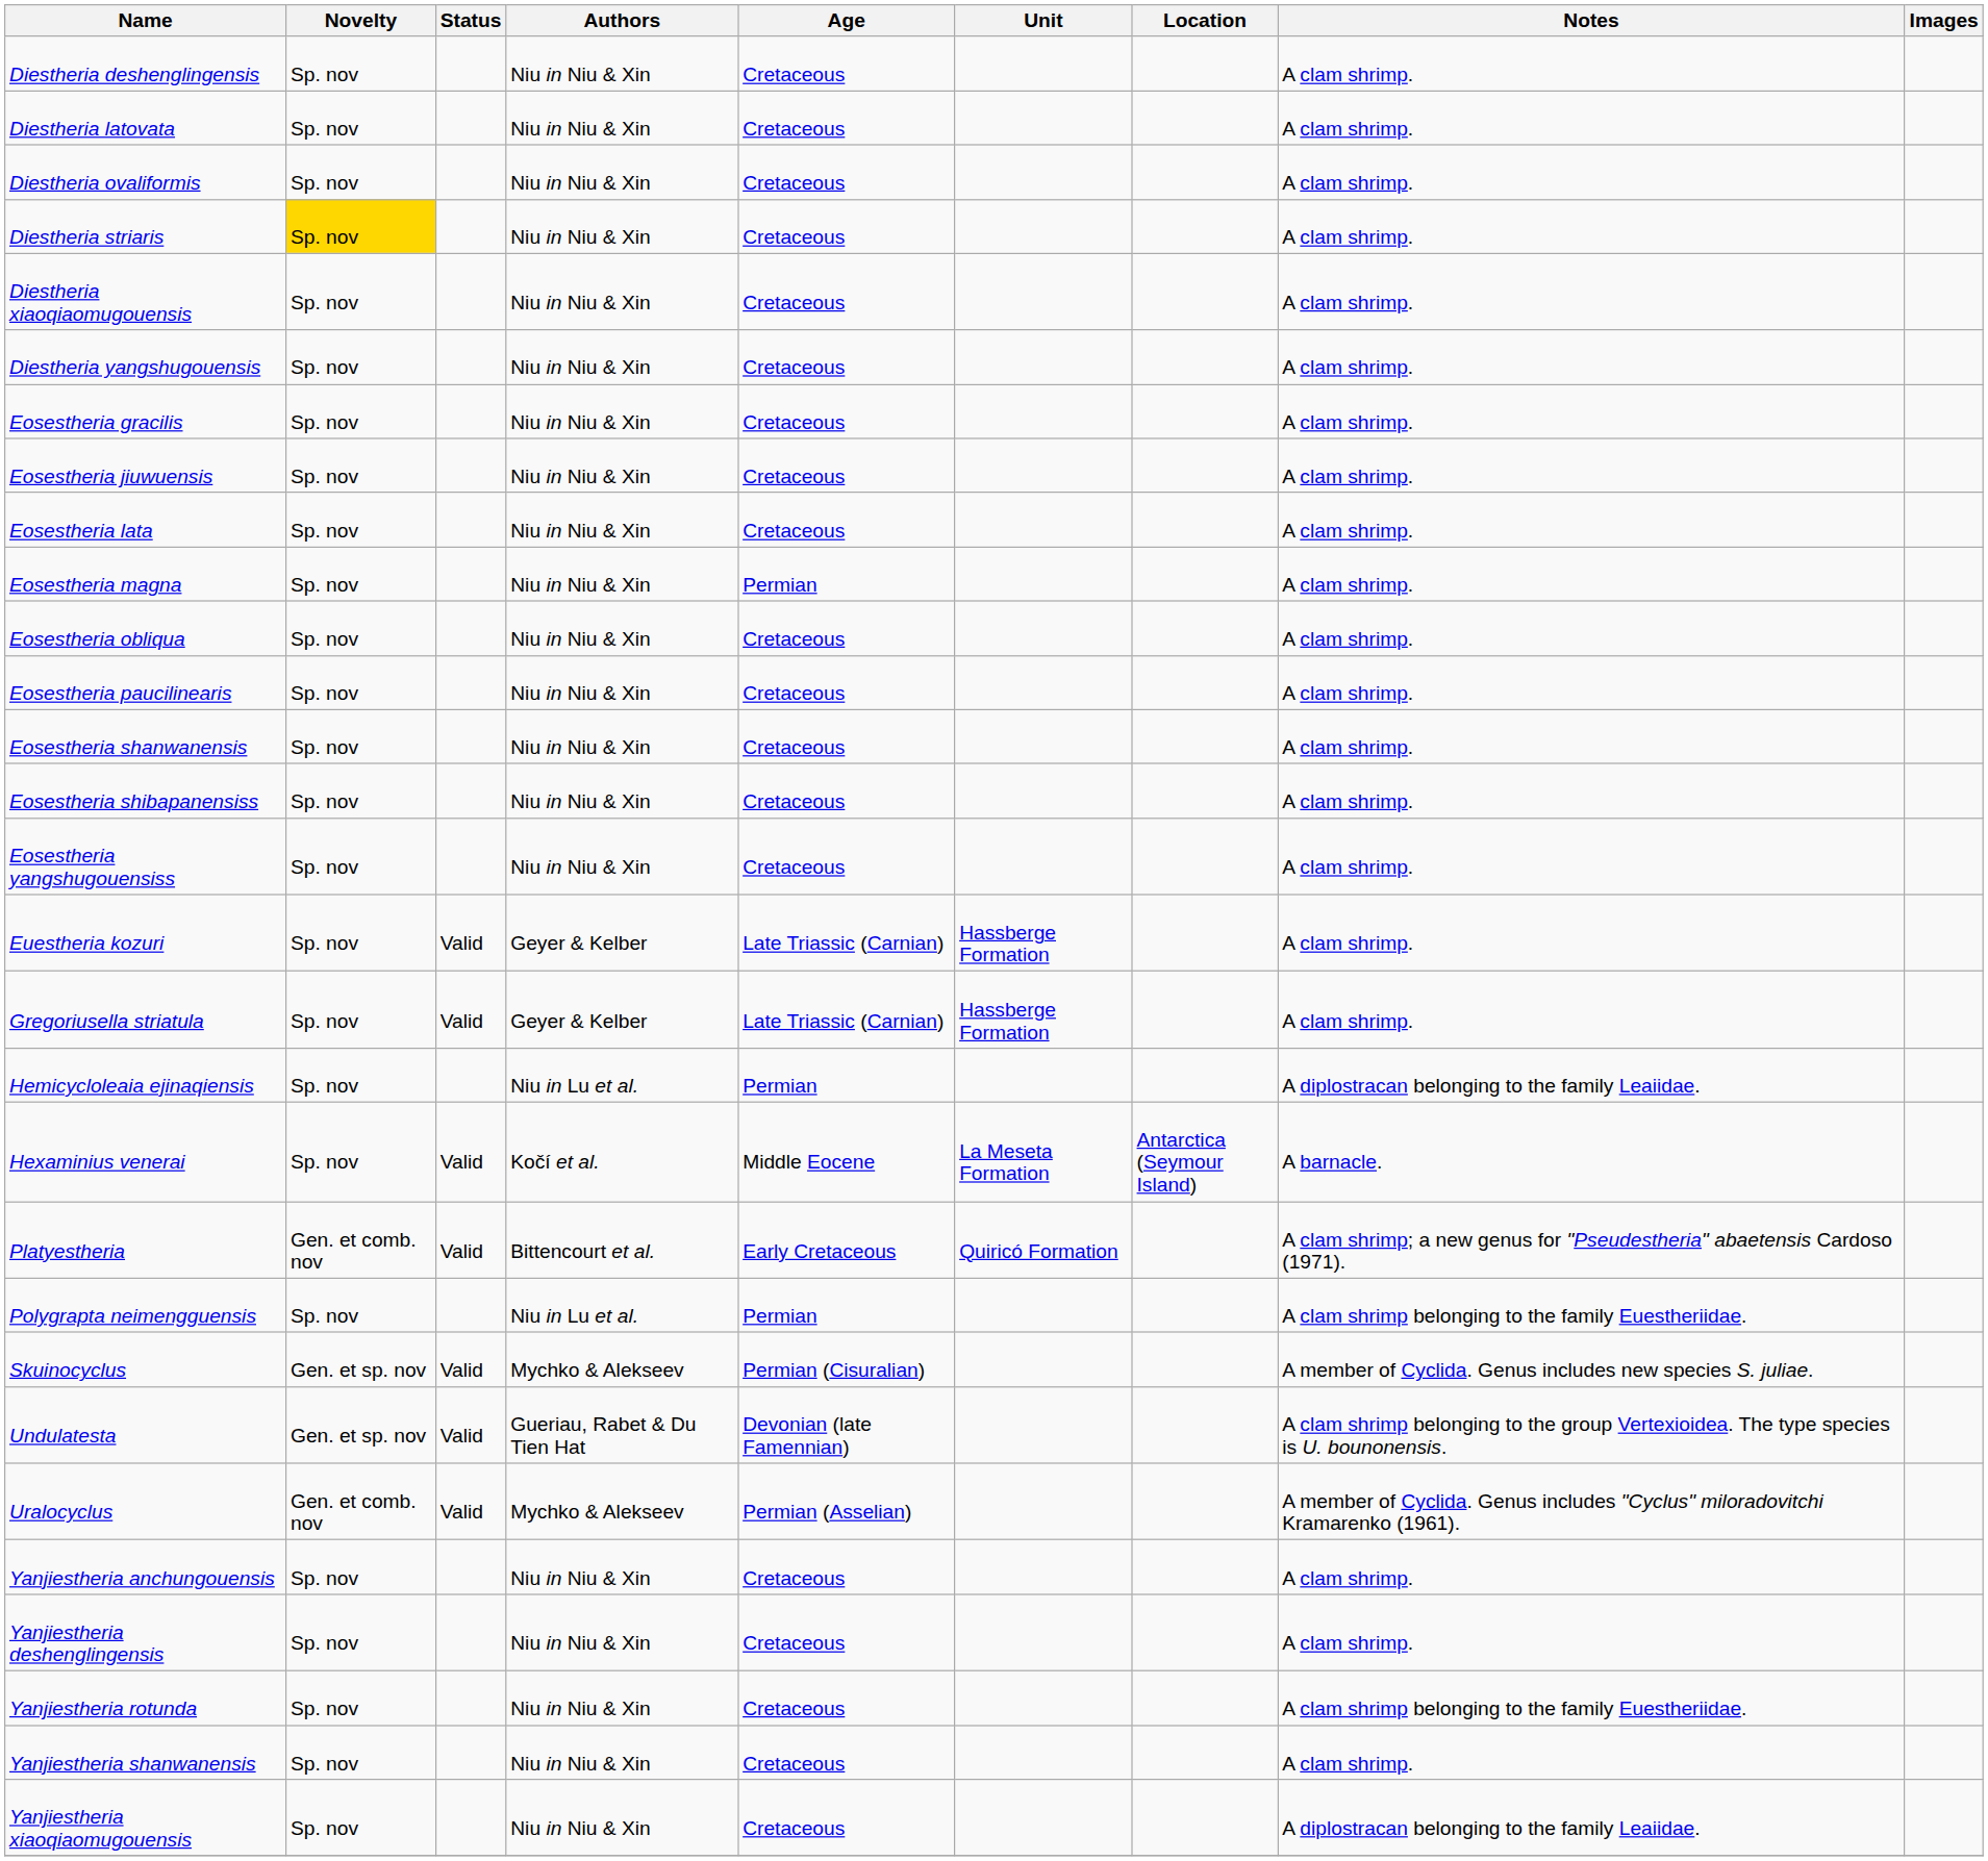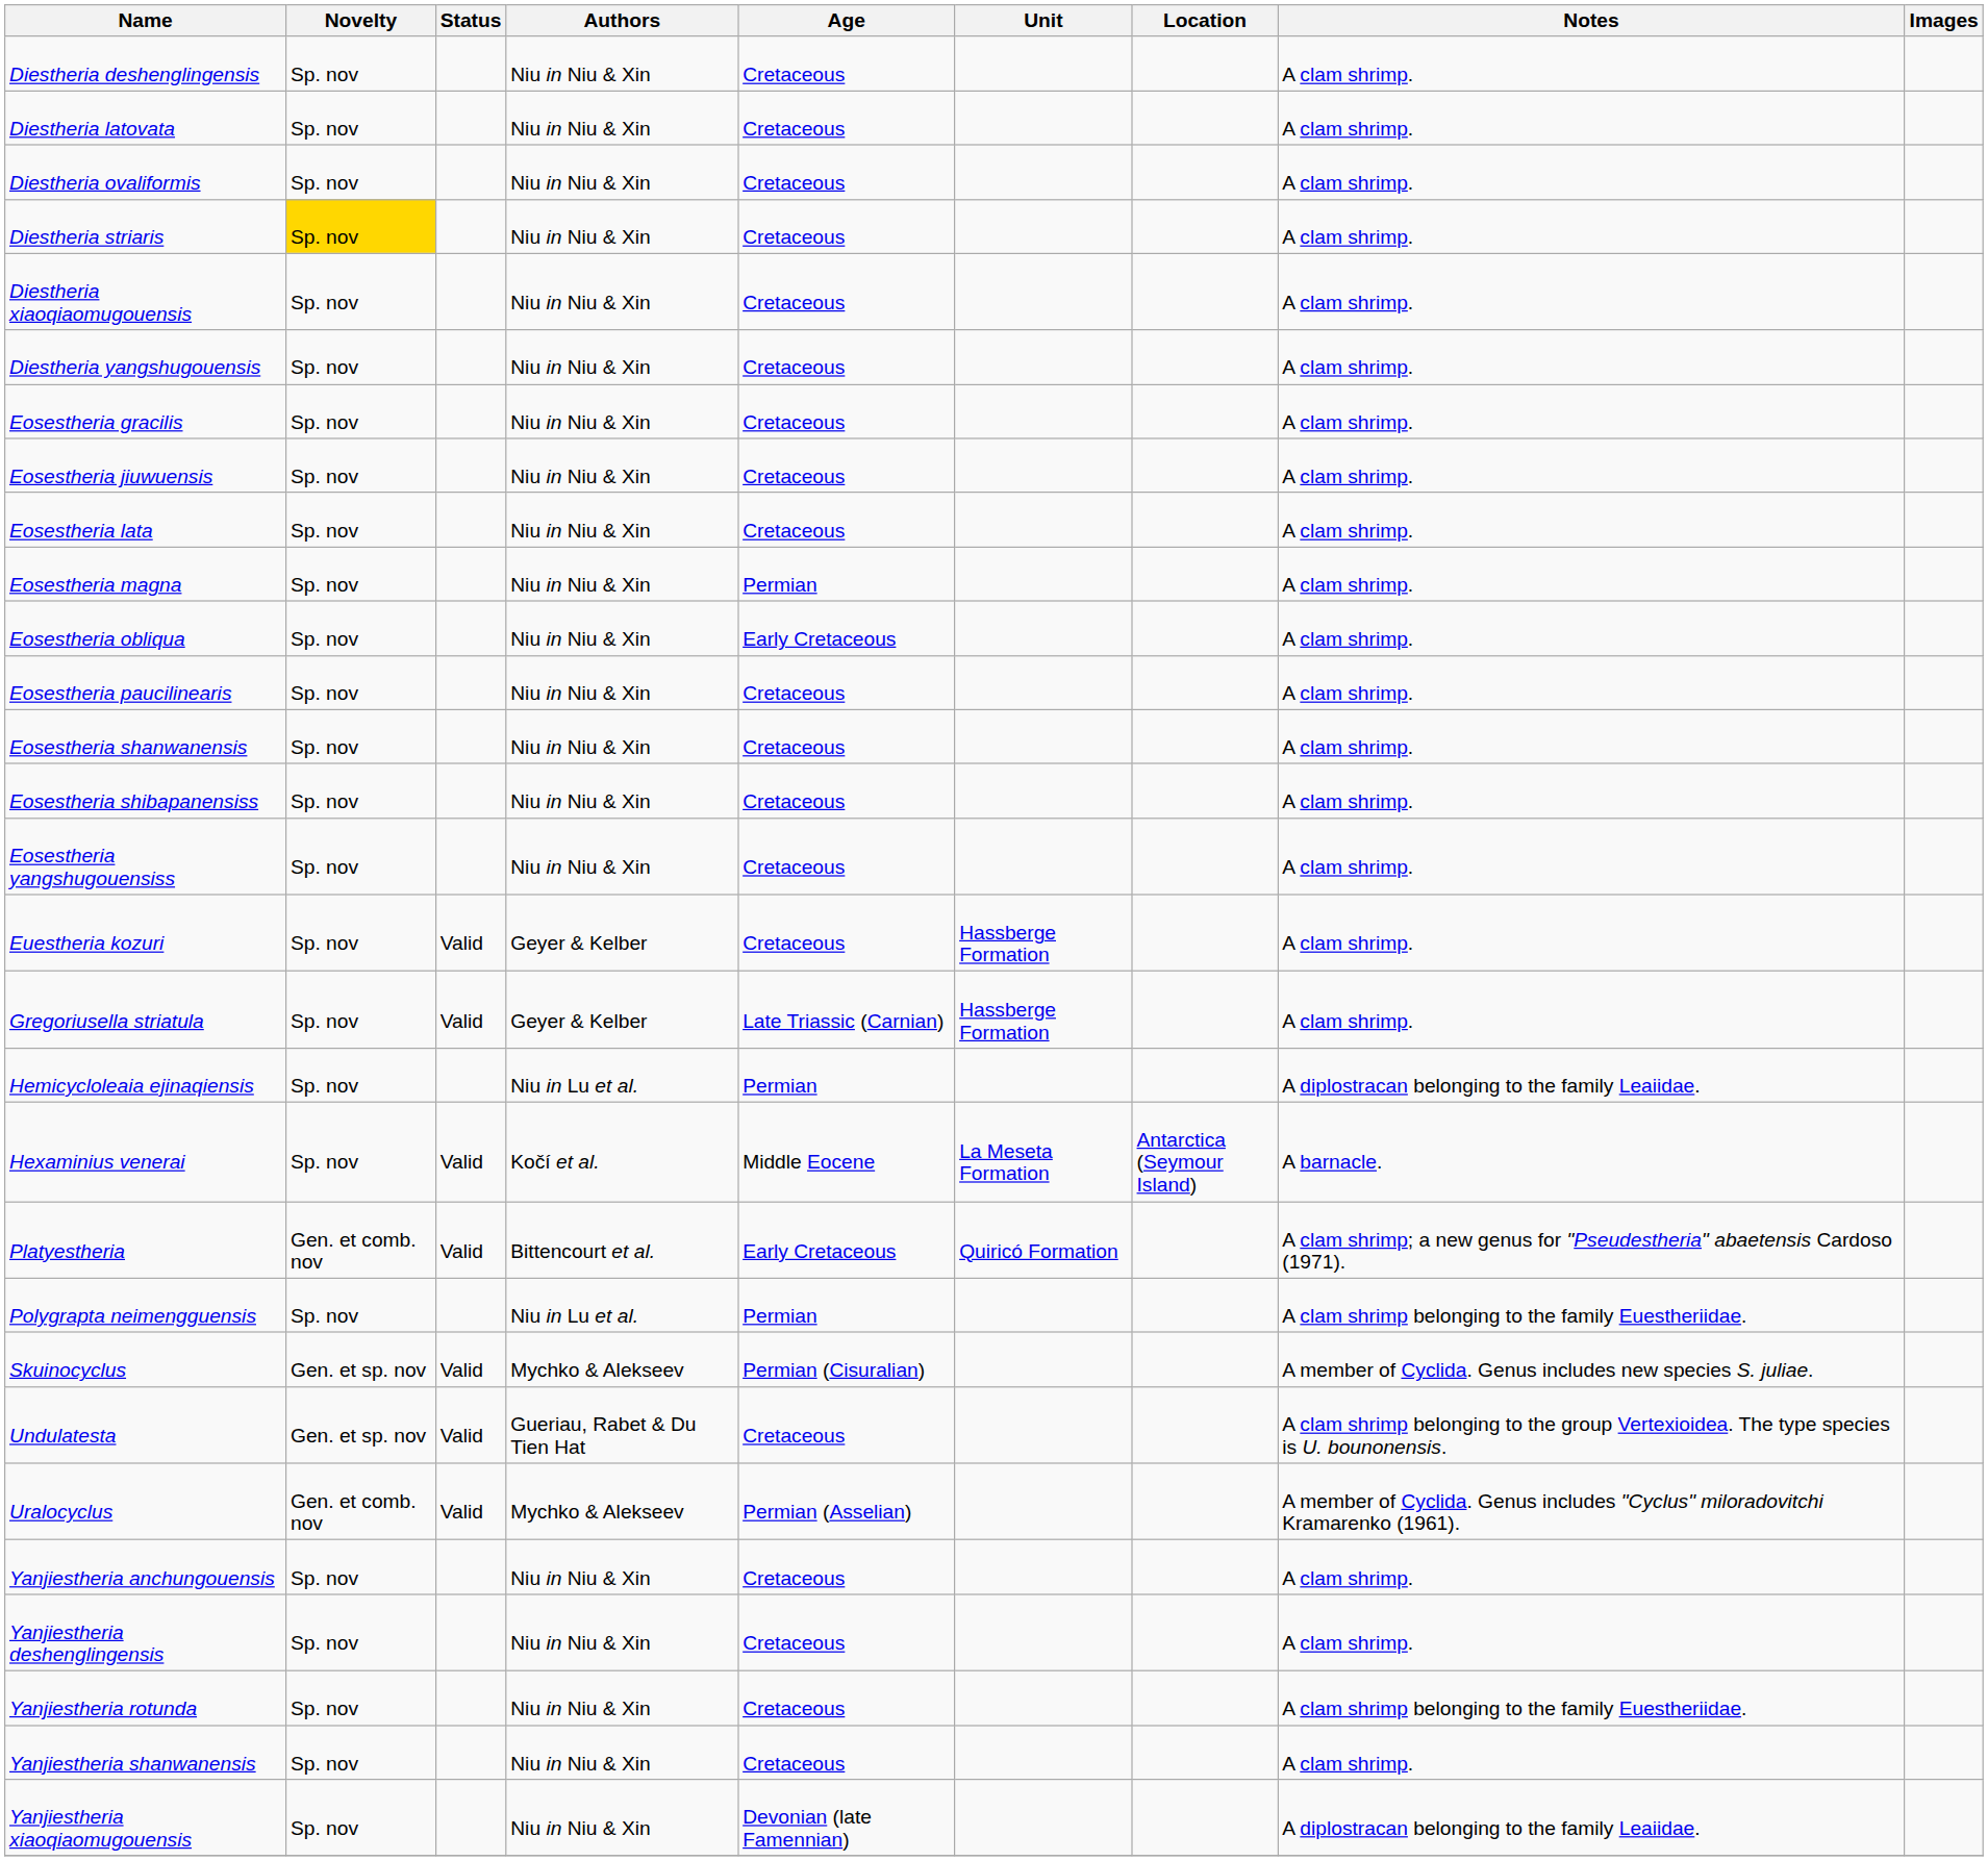Eosestheria obliqua | Age: Cretaceous -> Early Cretaceous
Euestheria kozuri | Age: Late Triassic (Carnian) -> Cretaceous
Undulatesta | Age: Devonian (late Famennian) -> Cretaceous
Yanjiestheria xiaoqiaomugouensis | Age: Cretaceous -> Devonian (late Famennian)
